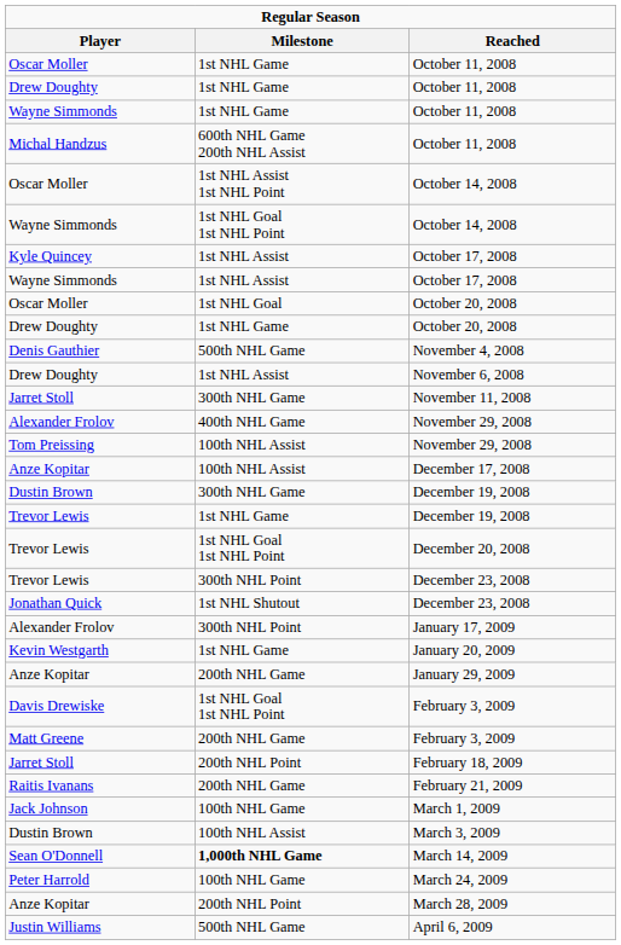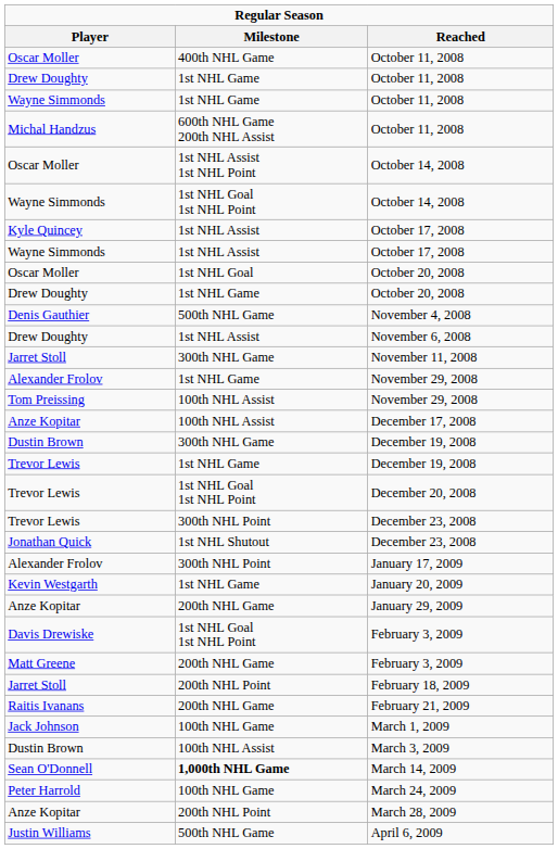Oscar Moller / October 11, 2008 | Milestone: 1st NHL Game -> 400th NHL Game
Alexander Frolov / November 29, 2008 | Milestone: 400th NHL Game -> 1st NHL Game
